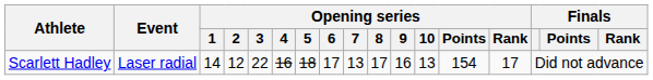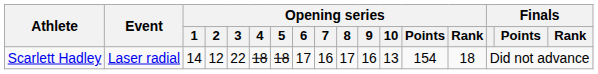Scarlett Hadley | Opening series / 4: 16 -> 18
Scarlett Hadley | Opening series / 7: 13 -> 16
Scarlett Hadley | Opening series / Rank: 17 -> 18
